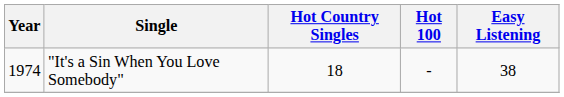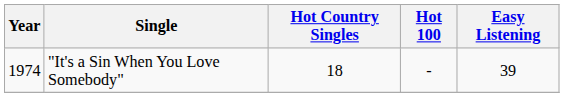"It's a Sin When You Love Somebody" | Easy Listening: 38 -> 39
